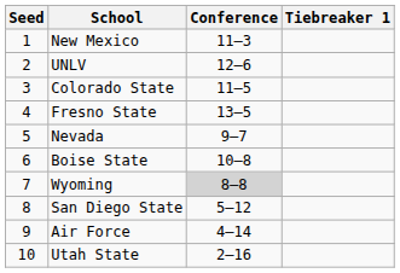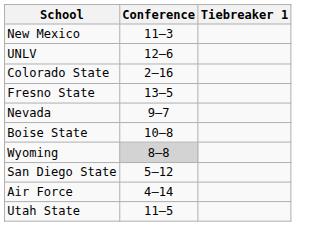- column: Seed | 1 | 2 | 3 | 4 | 5 | 6 | 7 | 8 | 9 | 10
Colorado State | Conference: 11–5 -> 2–16
Utah State | Conference: 2–16 -> 11–5
